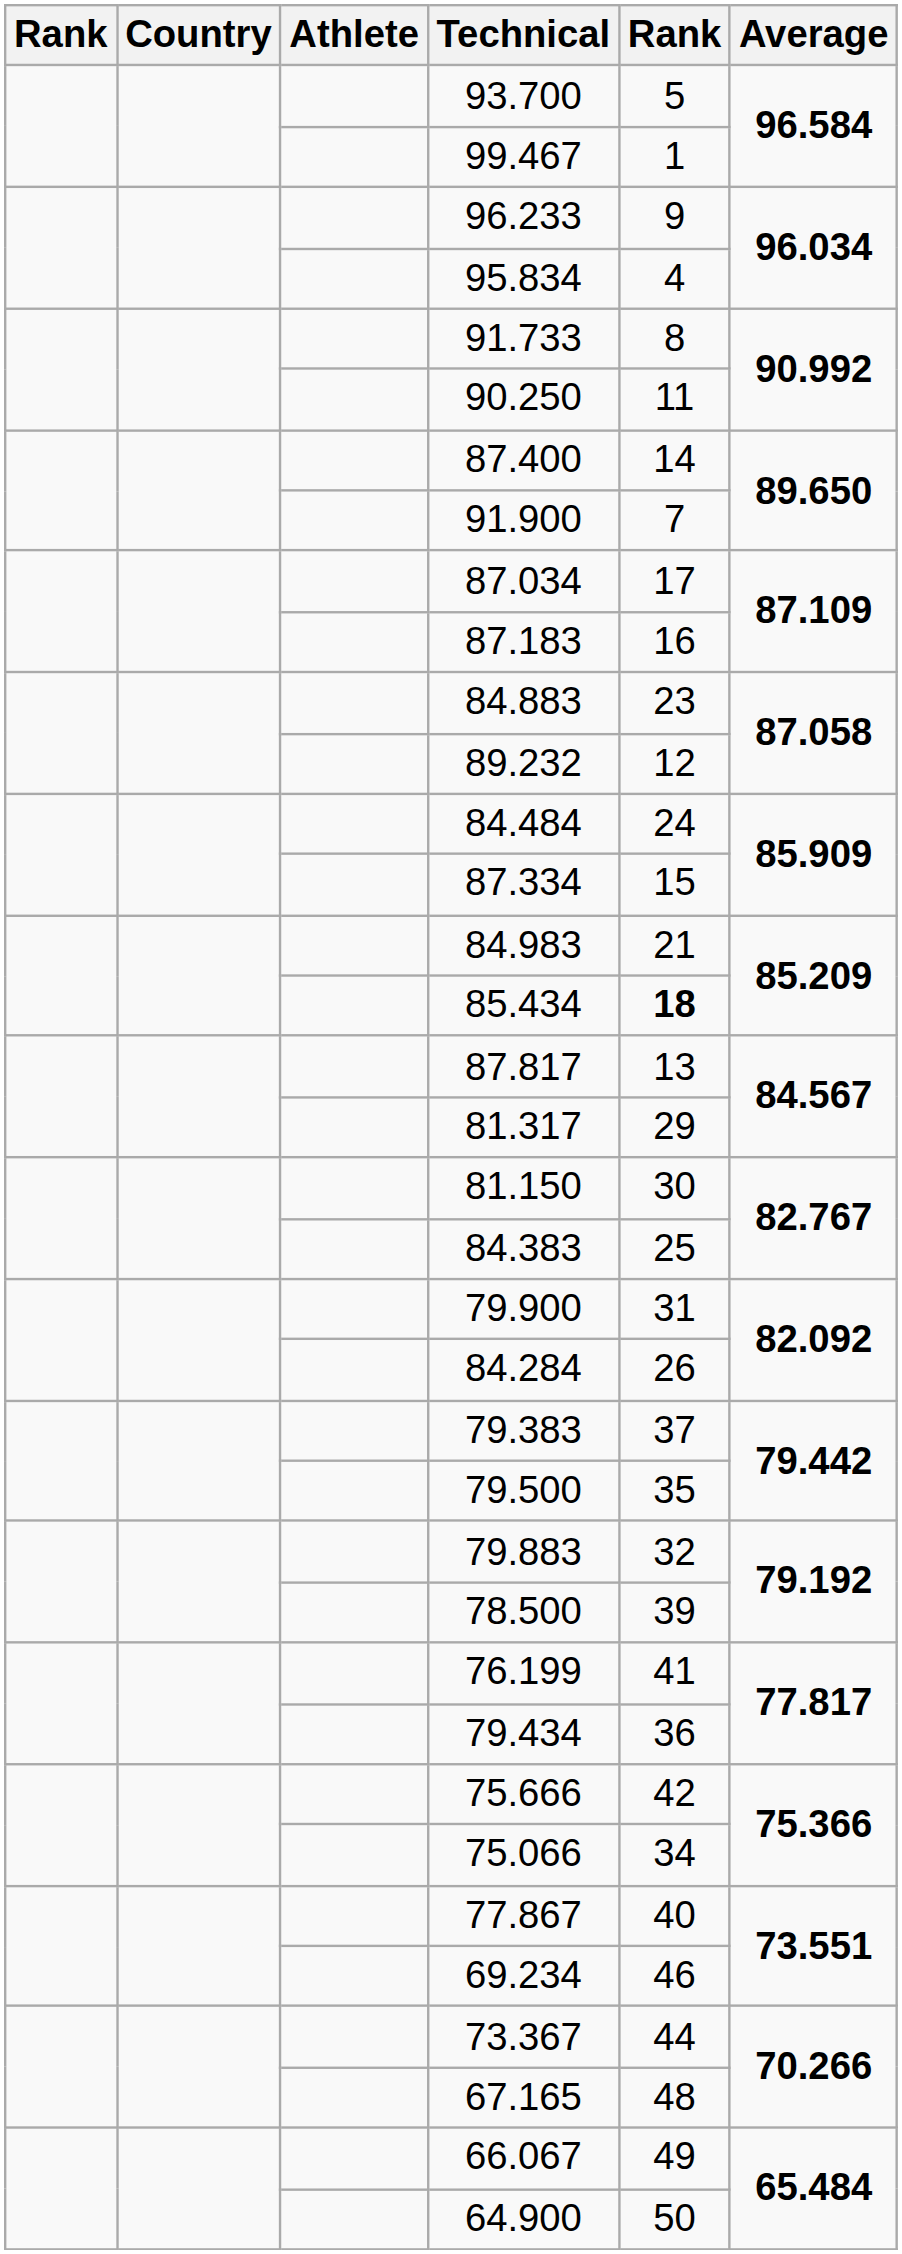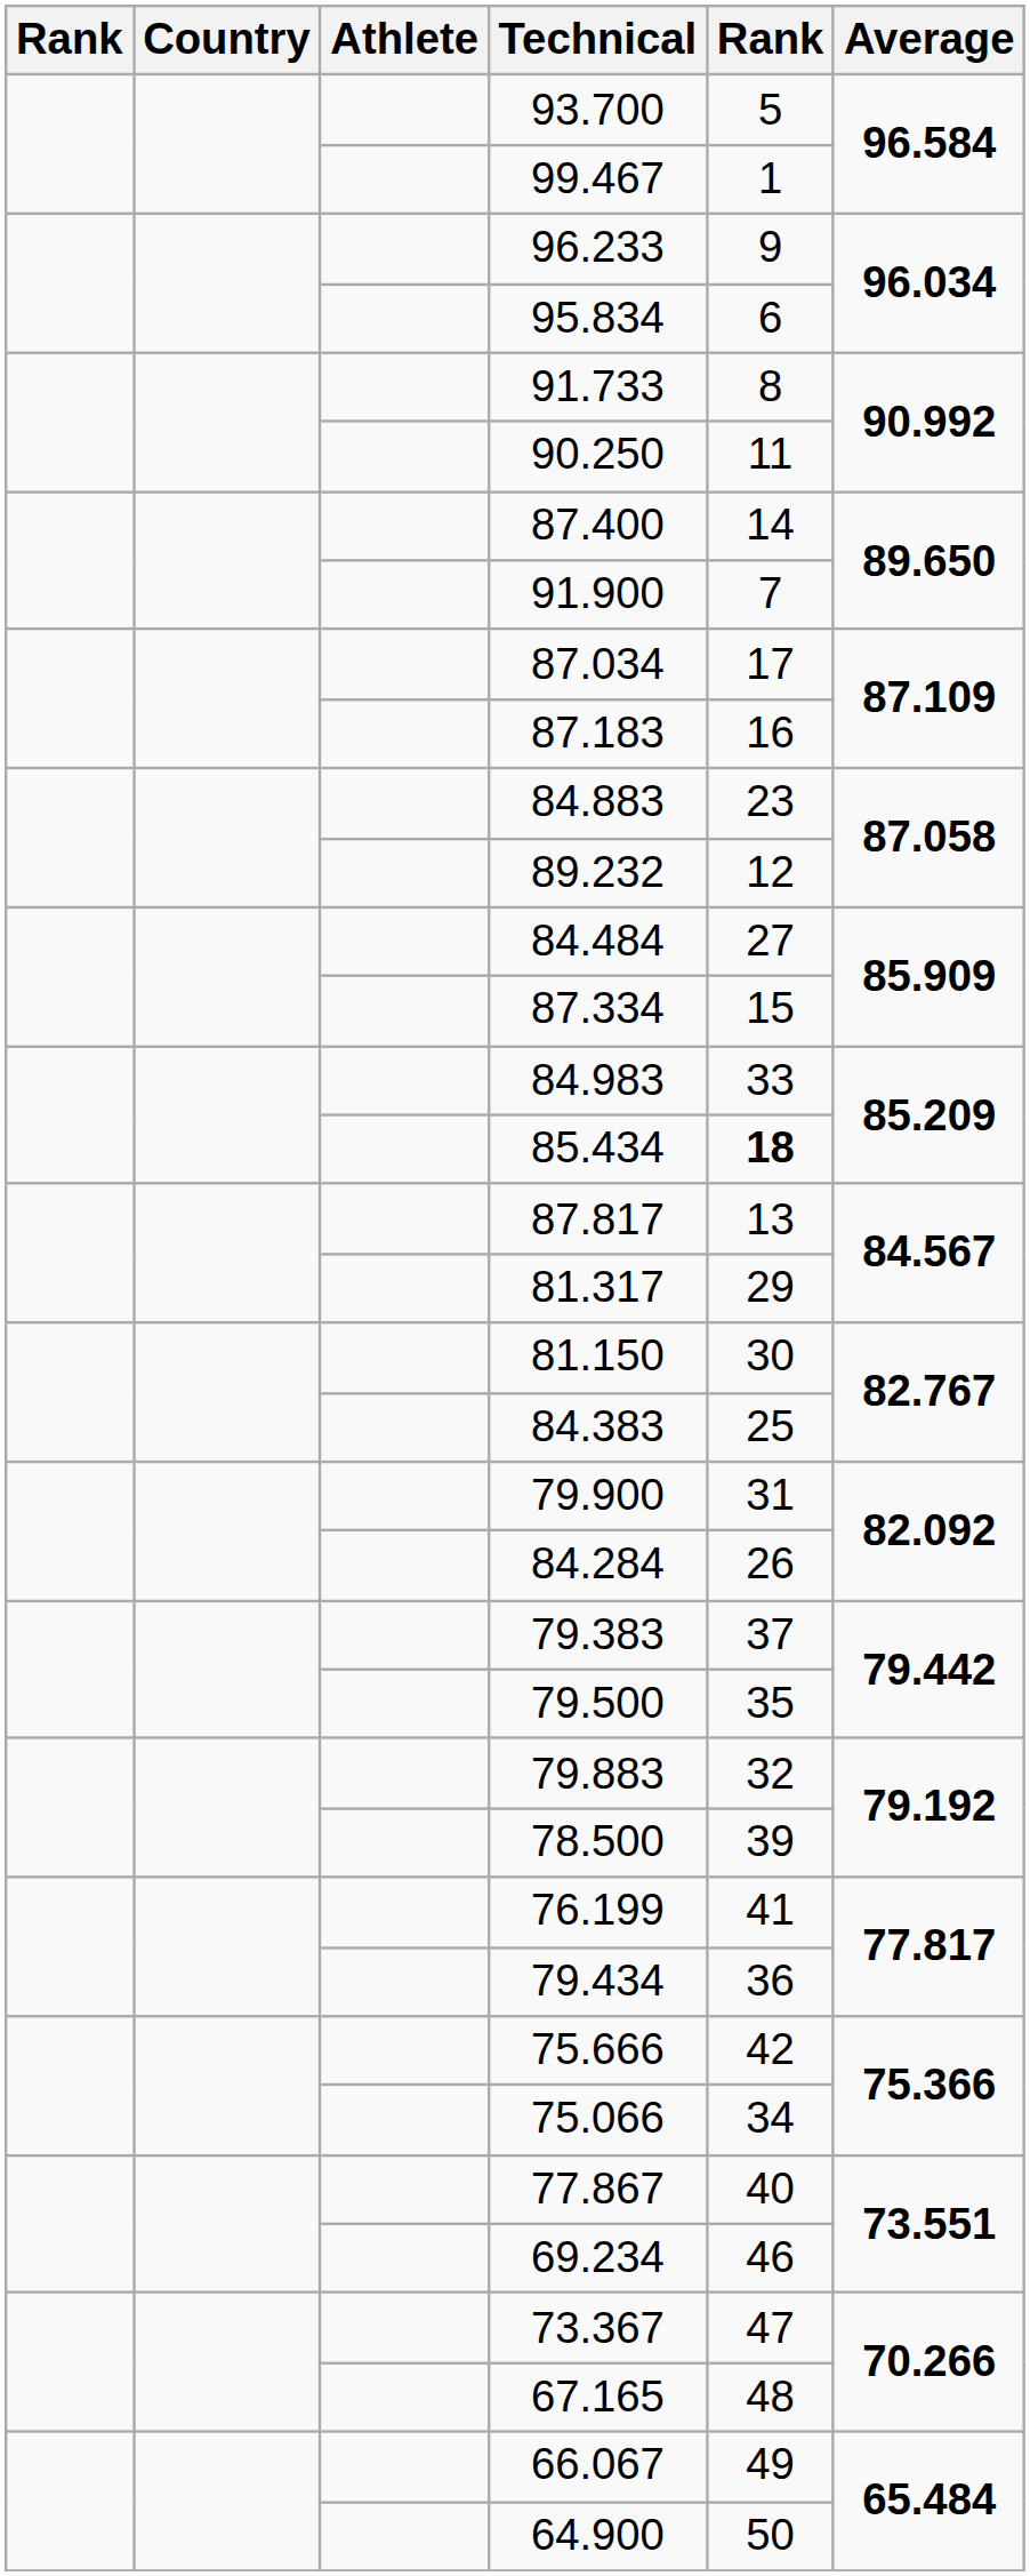95.834 | column 5: 4 -> 6
84.484 | column 5: 24 -> 27
84.983 | column 5: 21 -> 33
73.367 | column 5: 44 -> 47
